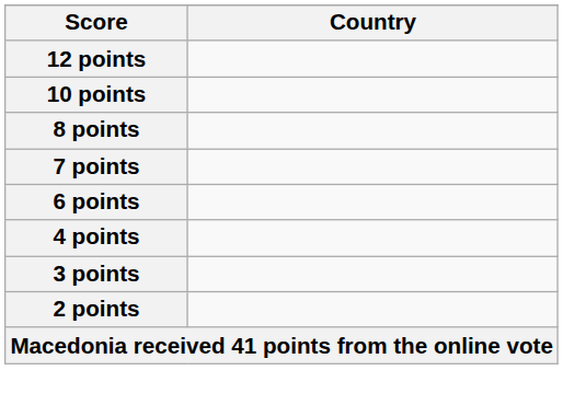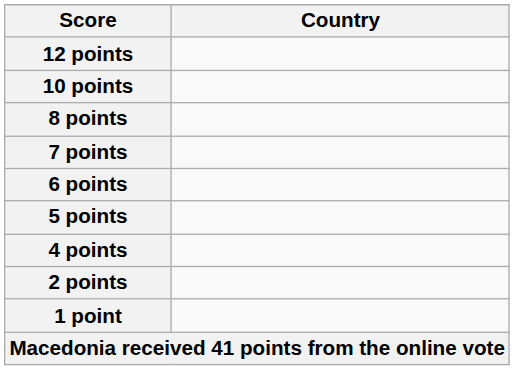+ row: 5 points
- row: 3 points
+ row: 1 point
